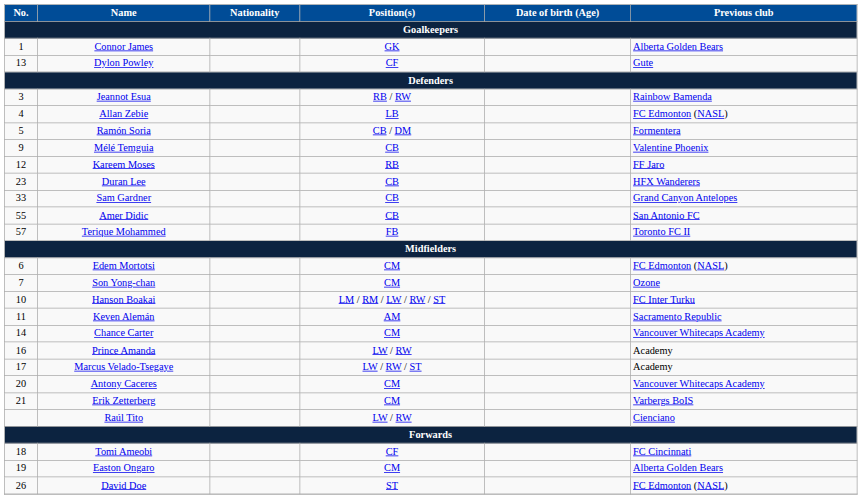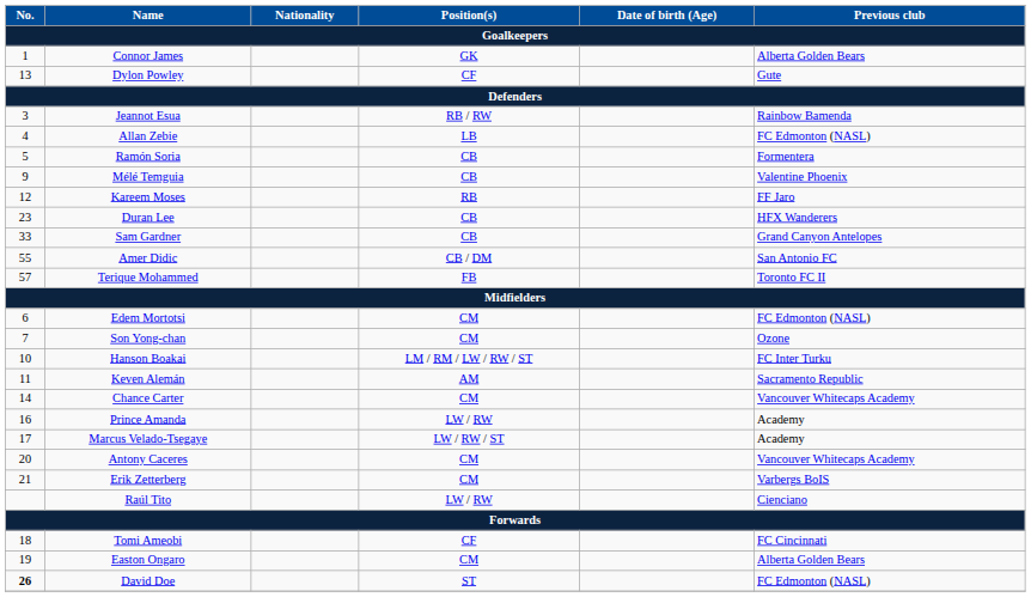Ramón Soria | Position(s): CB / DM -> CB
Amer Didic | Position(s): CB -> CB / DM
David Doe | No.: normal -> bold
